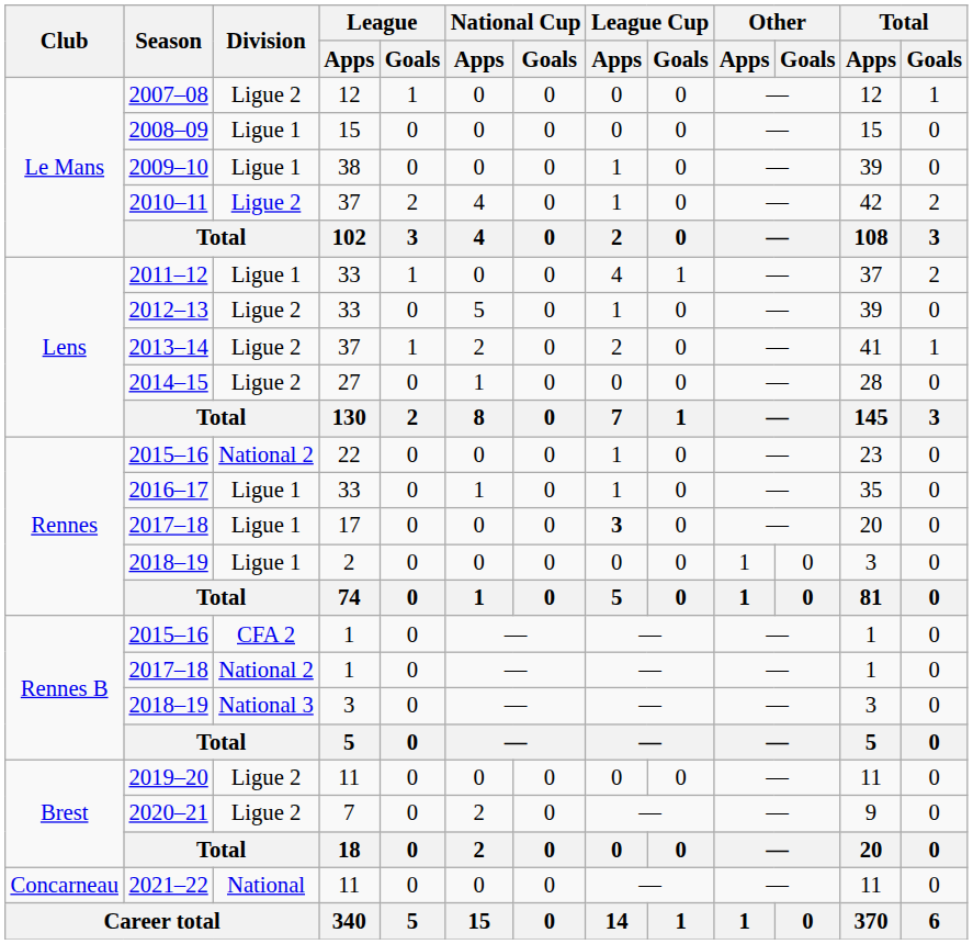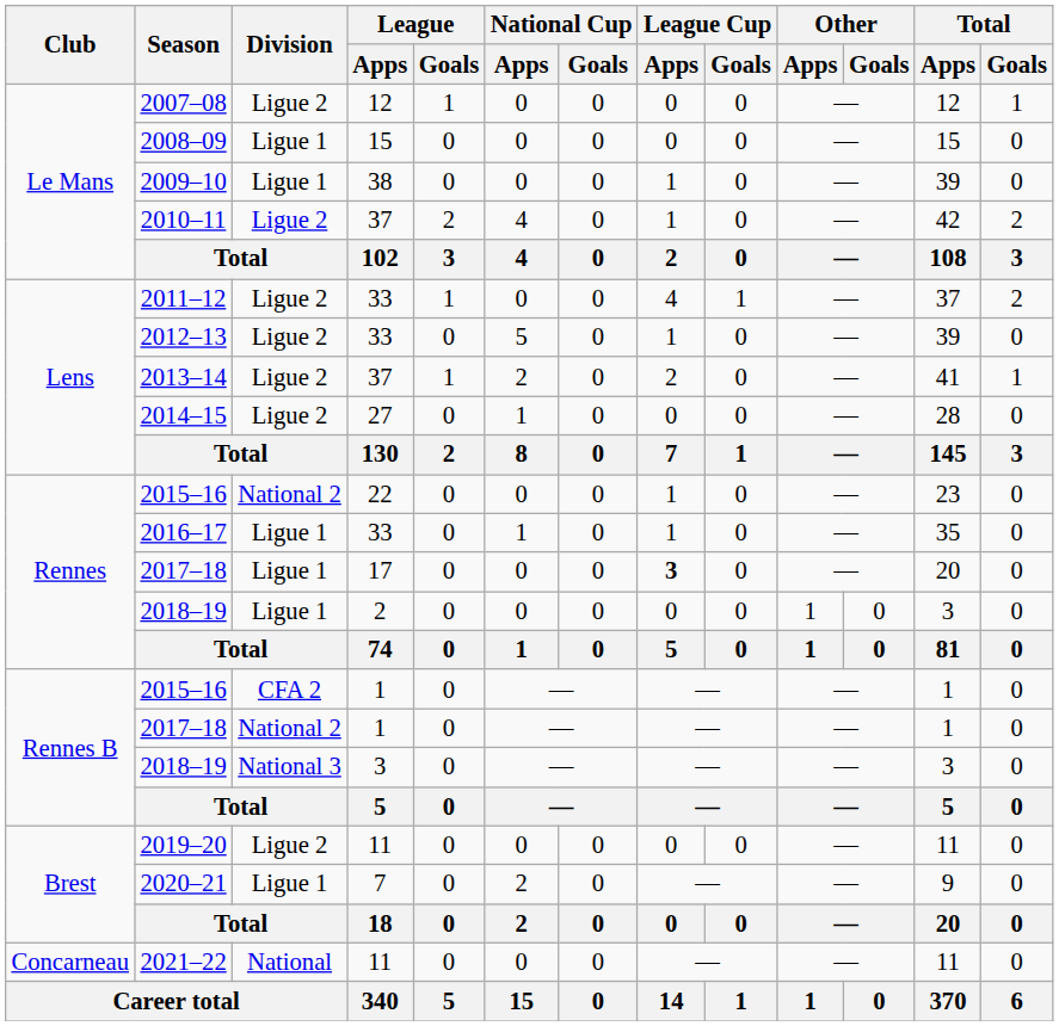2011–12 | Division: Ligue 1 -> Ligue 2
2020–21 | Division: Ligue 2 -> Ligue 1
